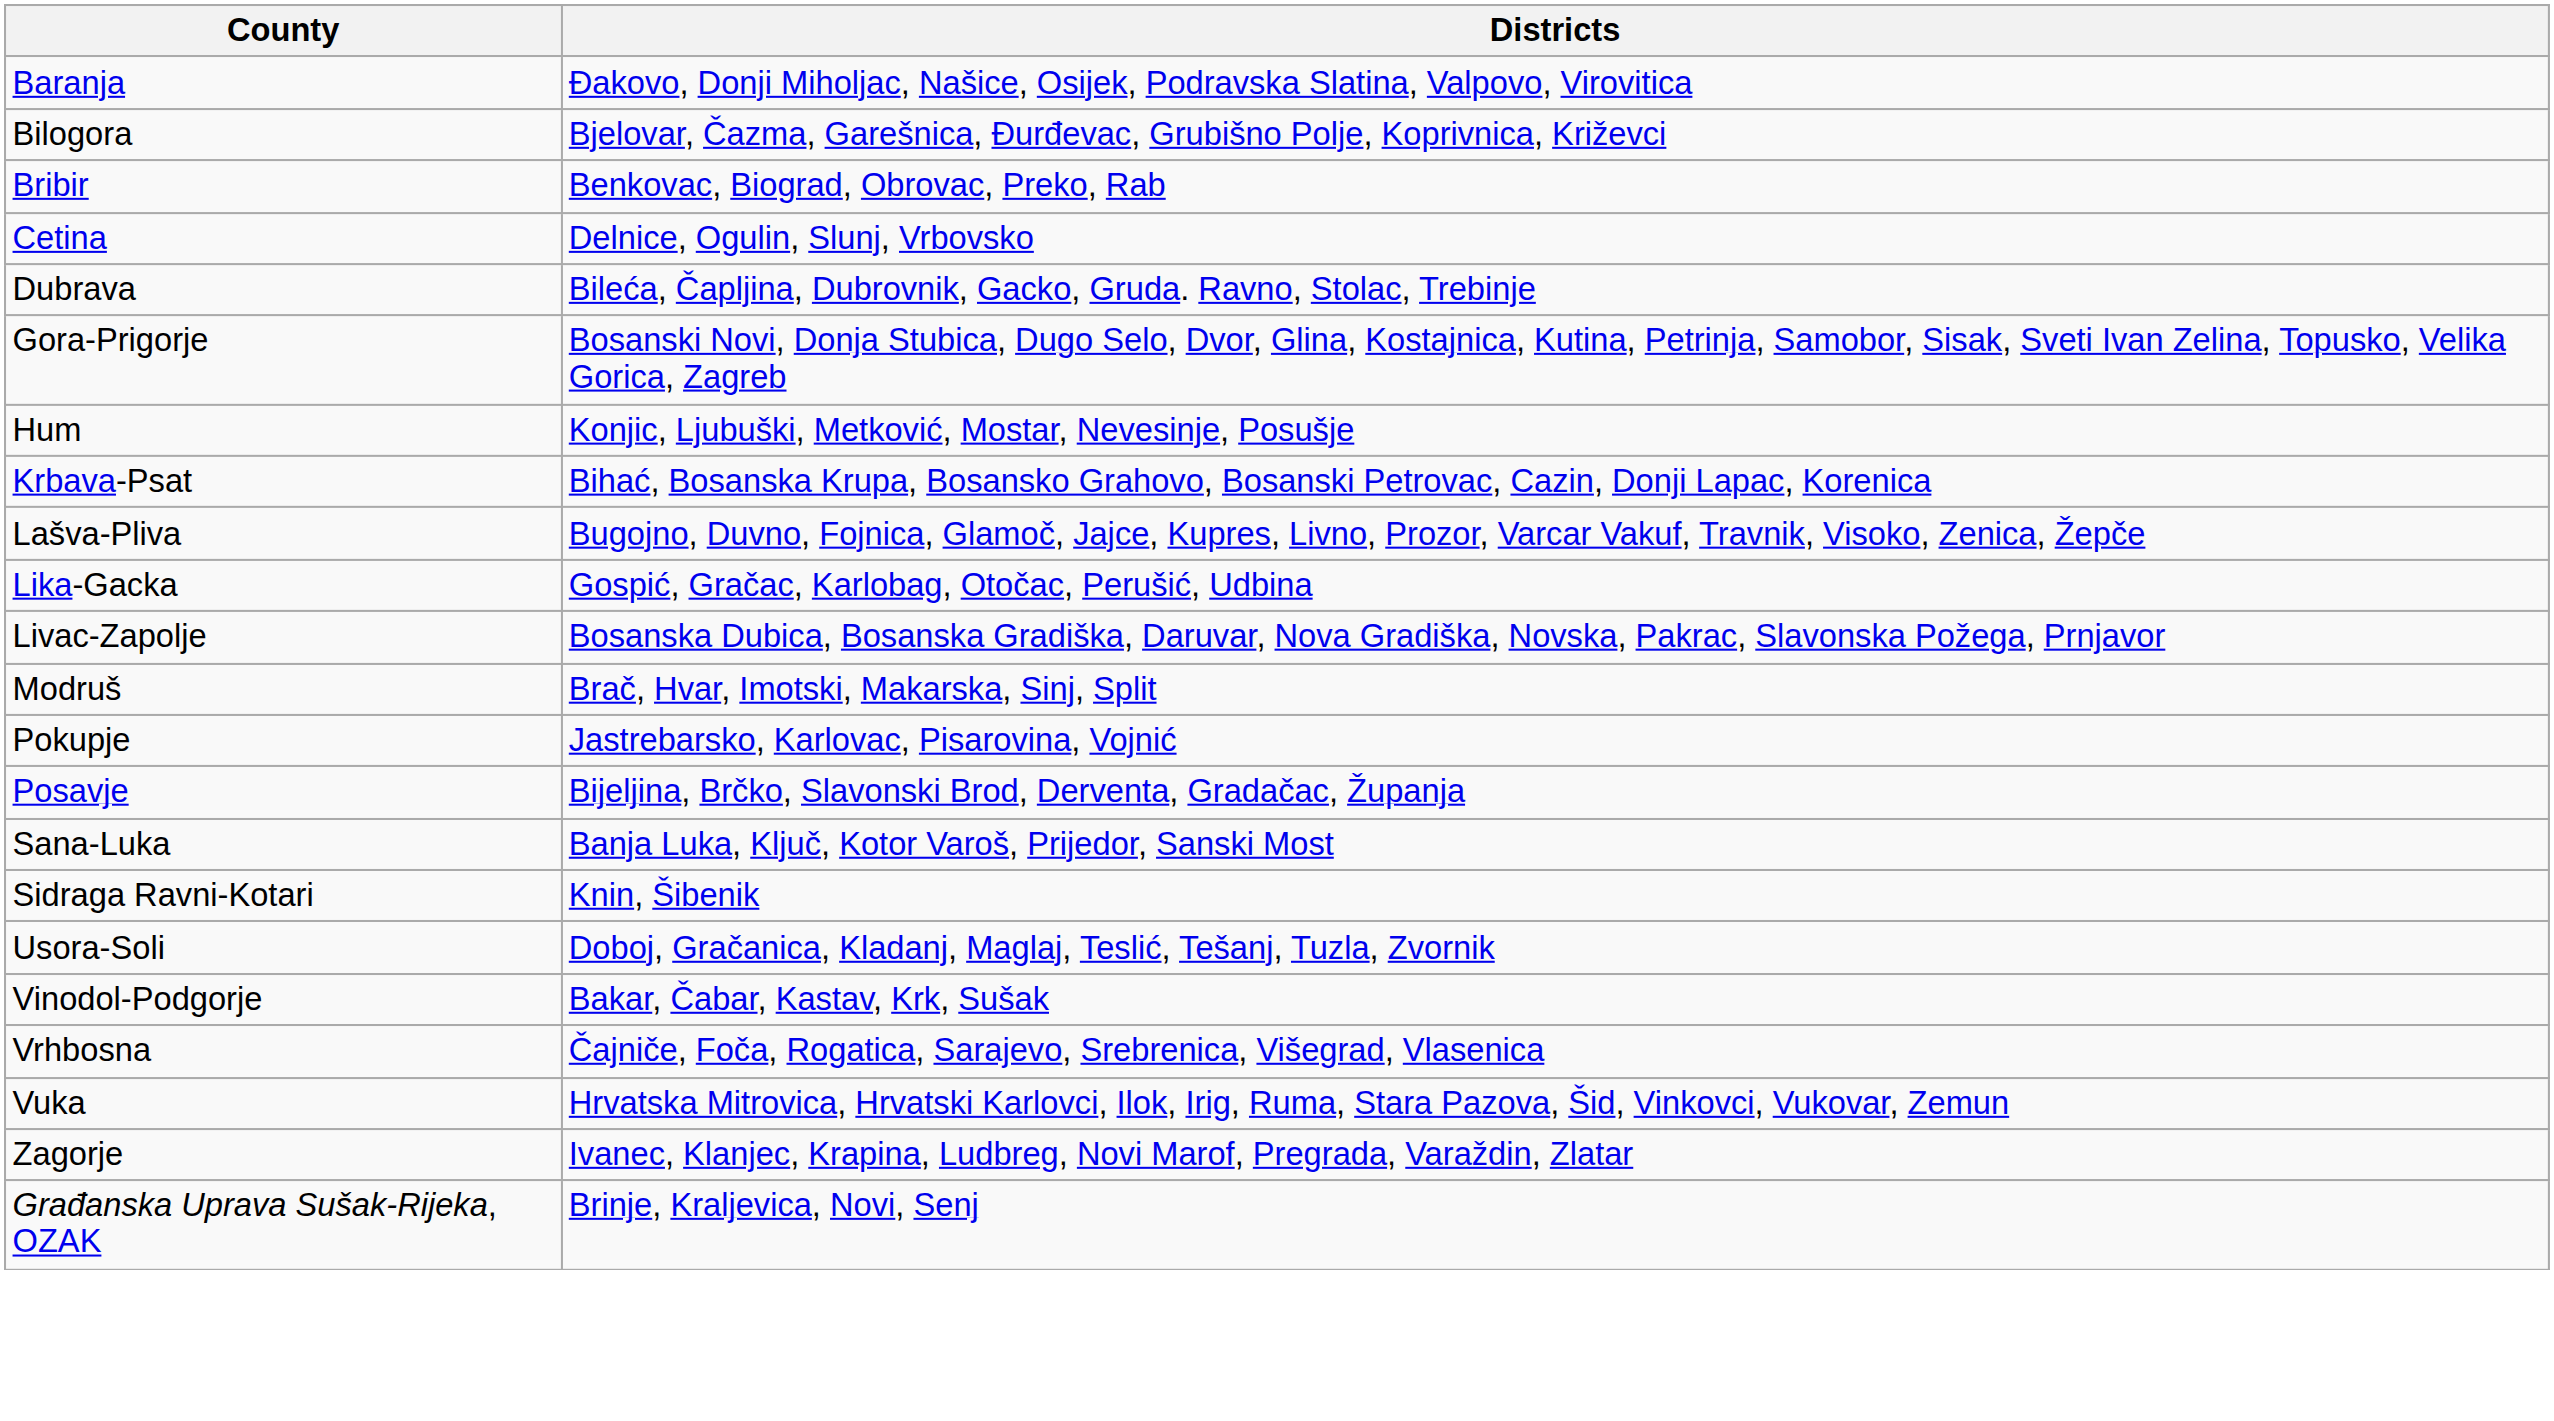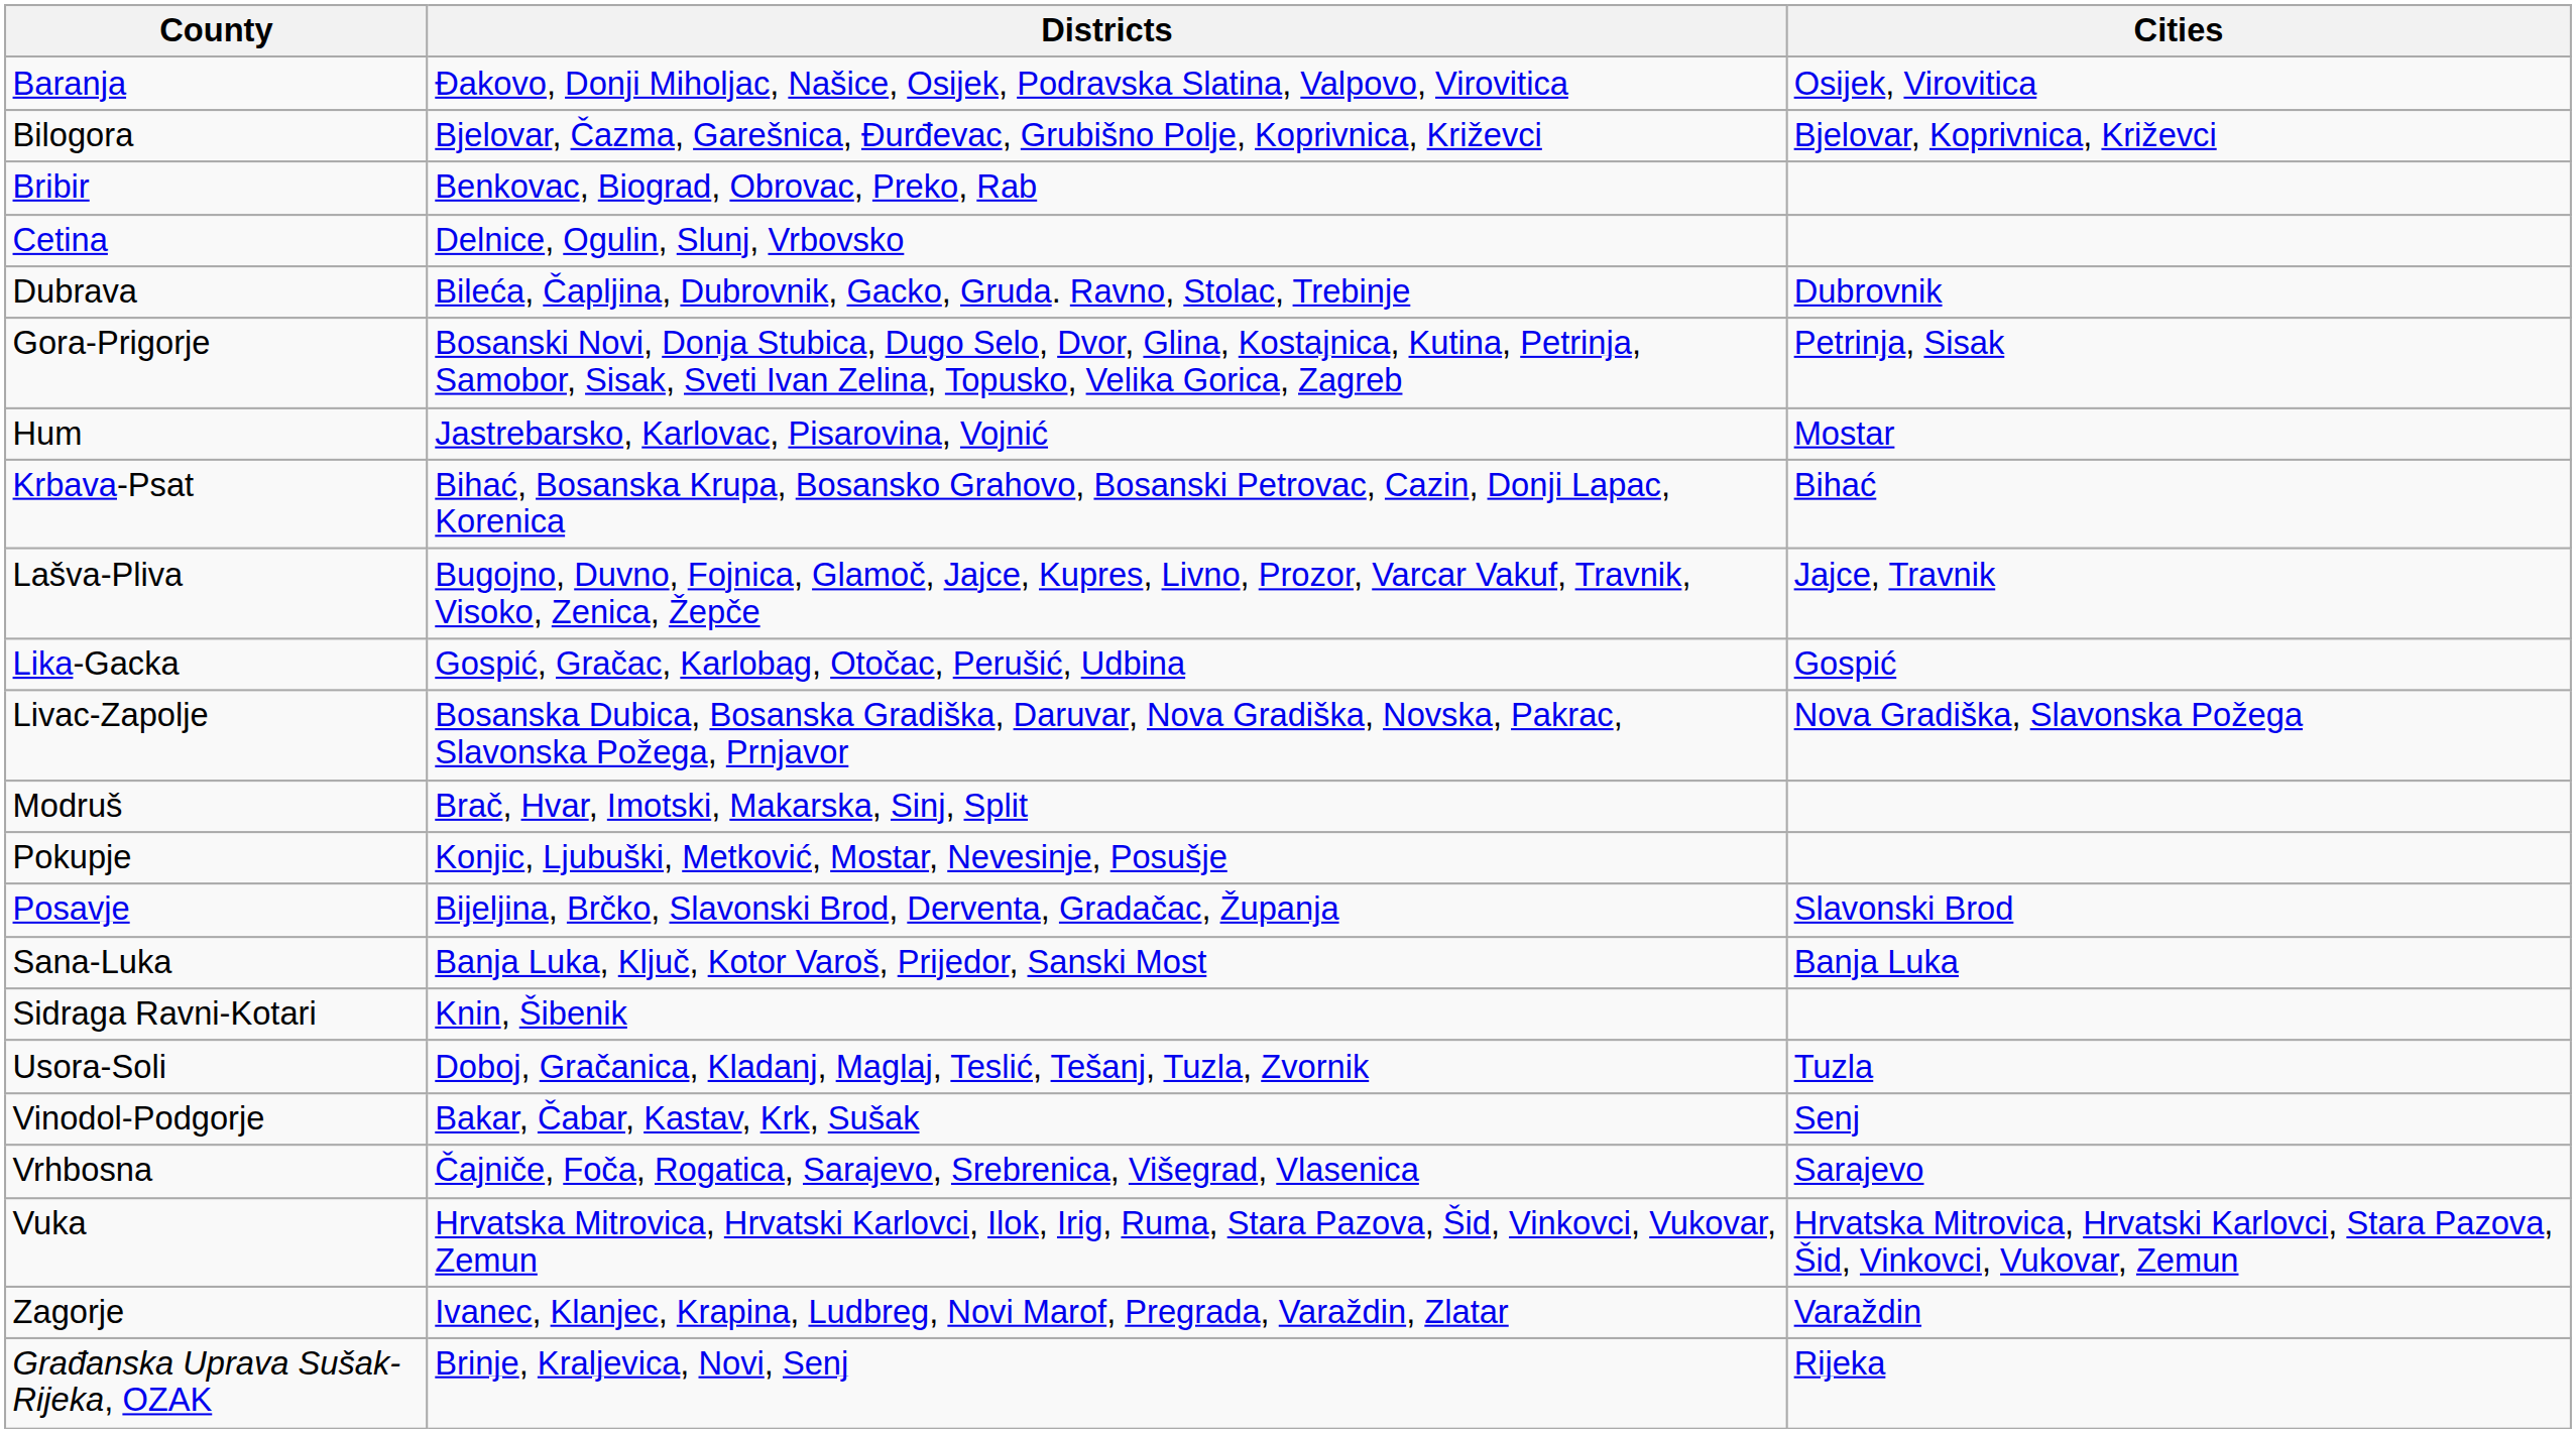+ column: Cities | Osijek, Virovitica | Bjelovar, Koprivnica, Križevci | Dubrovnik | Petrinja, Sisak | Mostar | Bihać | Jajce, Travnik | Gospić | Nova Gradiška, Slavonska Požega | Slavonski Brod | Banja Luka | Tuzla | Senj | Sarajevo | Hrvatska Mitrovica, Hrvatski Karlovci, Stara Pazova, Šid, Vinkovci, Vukovar, Zemun | Varaždin | Rijeka
Hum | Districts: Konjic, Ljubuški, Metković, Mostar, Nevesinje, Posušje -> Jastrebarsko, Karlovac, Pisarovina, Vojnić
Pokupje | Districts: Jastrebarsko, Karlovac, Pisarovina, Vojnić -> Konjic, Ljubuški, Metković, Mostar, Nevesinje, Posušje
